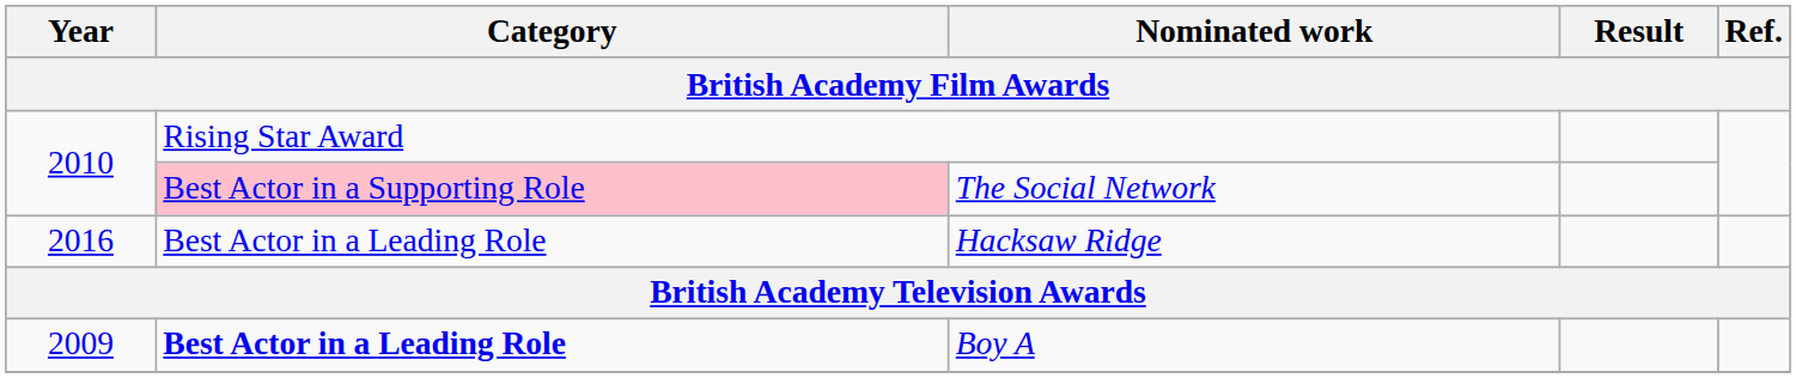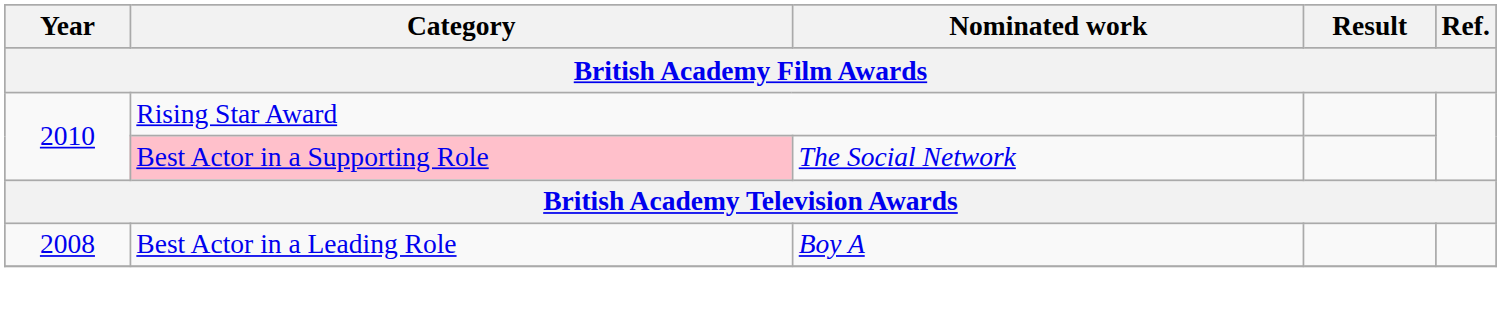- row: 2016 | Best Actor in a Leading Role | Hacksaw Ridge
Boy A | Year: 2009 -> 2008
Boy A | Category: bold -> normal
